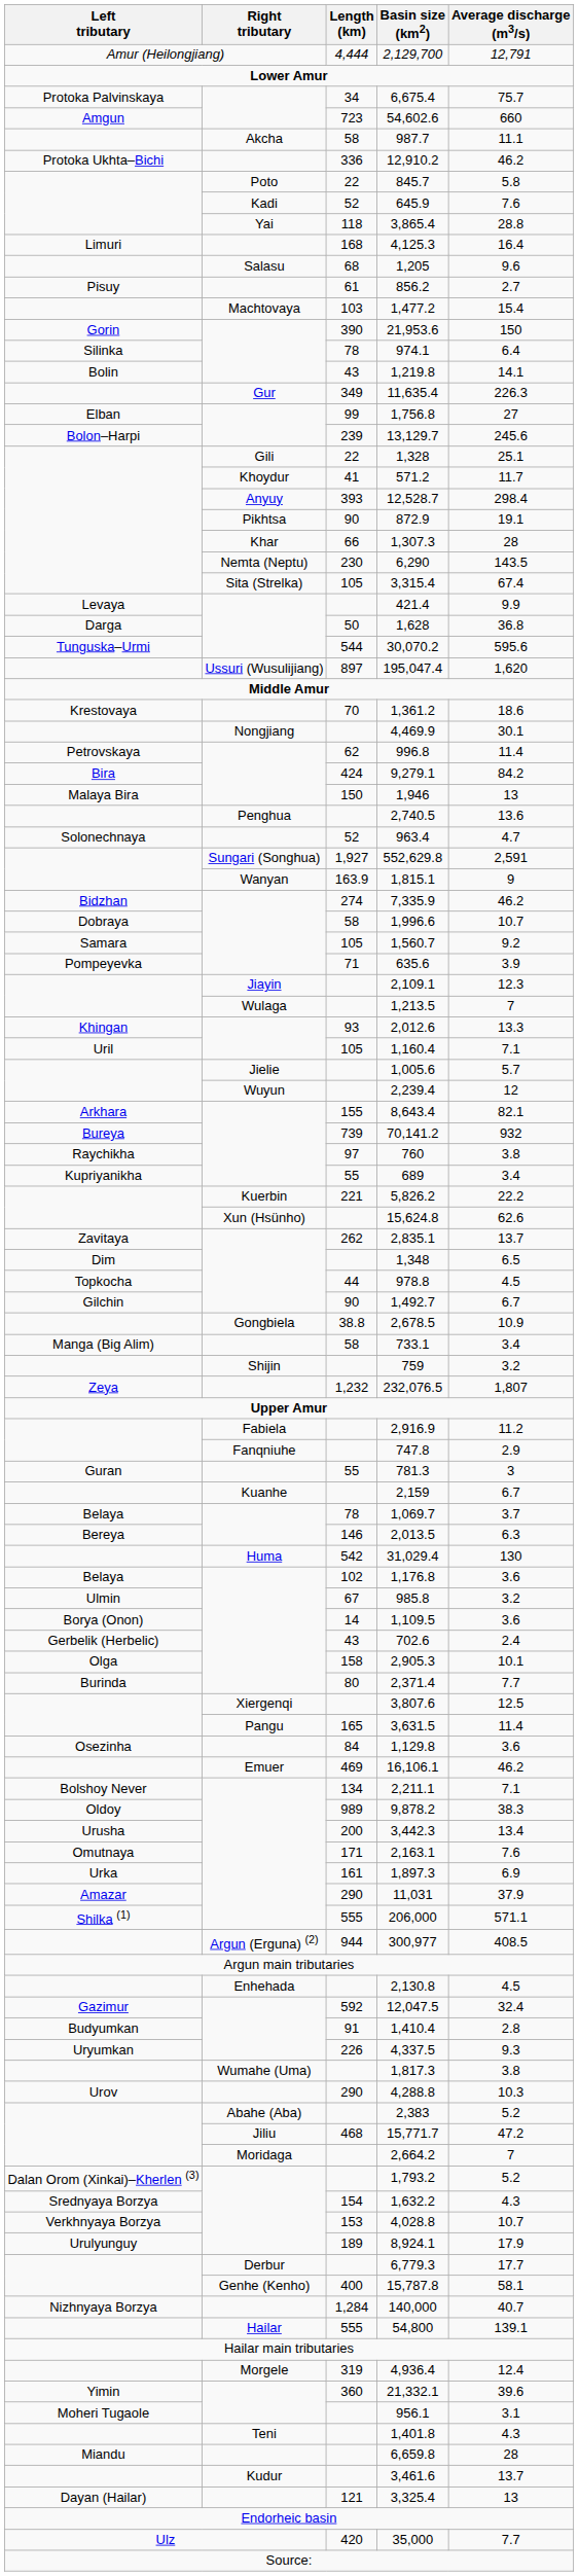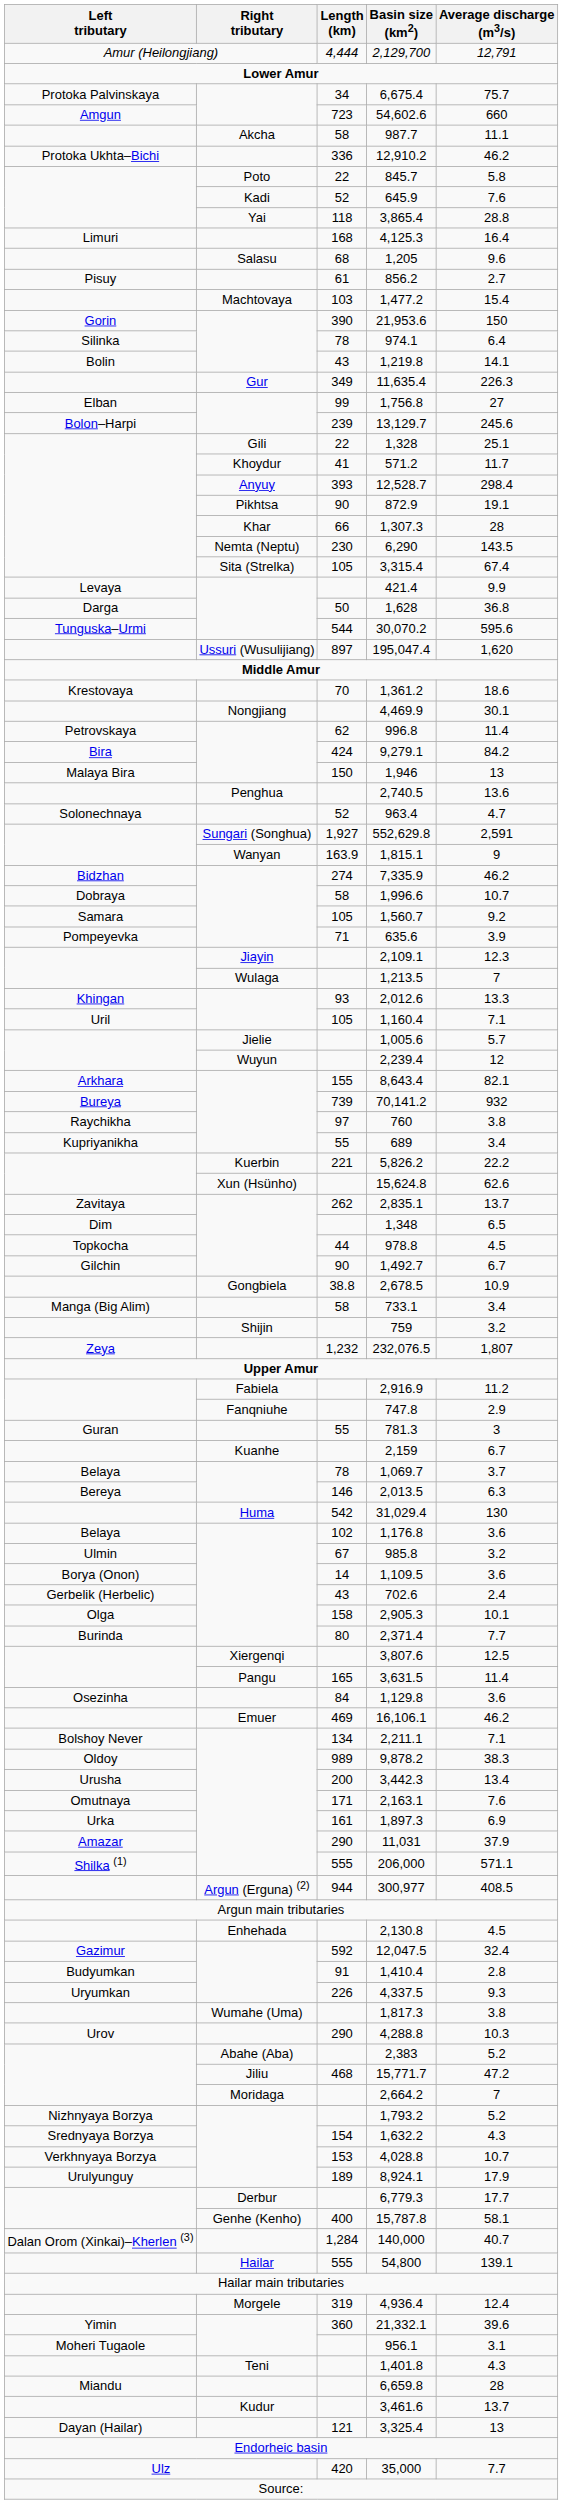1,793.2 | Left tributary: Dalan Orom (Xinkai)–Kherlen (3) -> Nizhnyaya Borzya
140,000 | Left tributary: Nizhnyaya Borzya -> Dalan Orom (Xinkai)–Kherlen (3)
